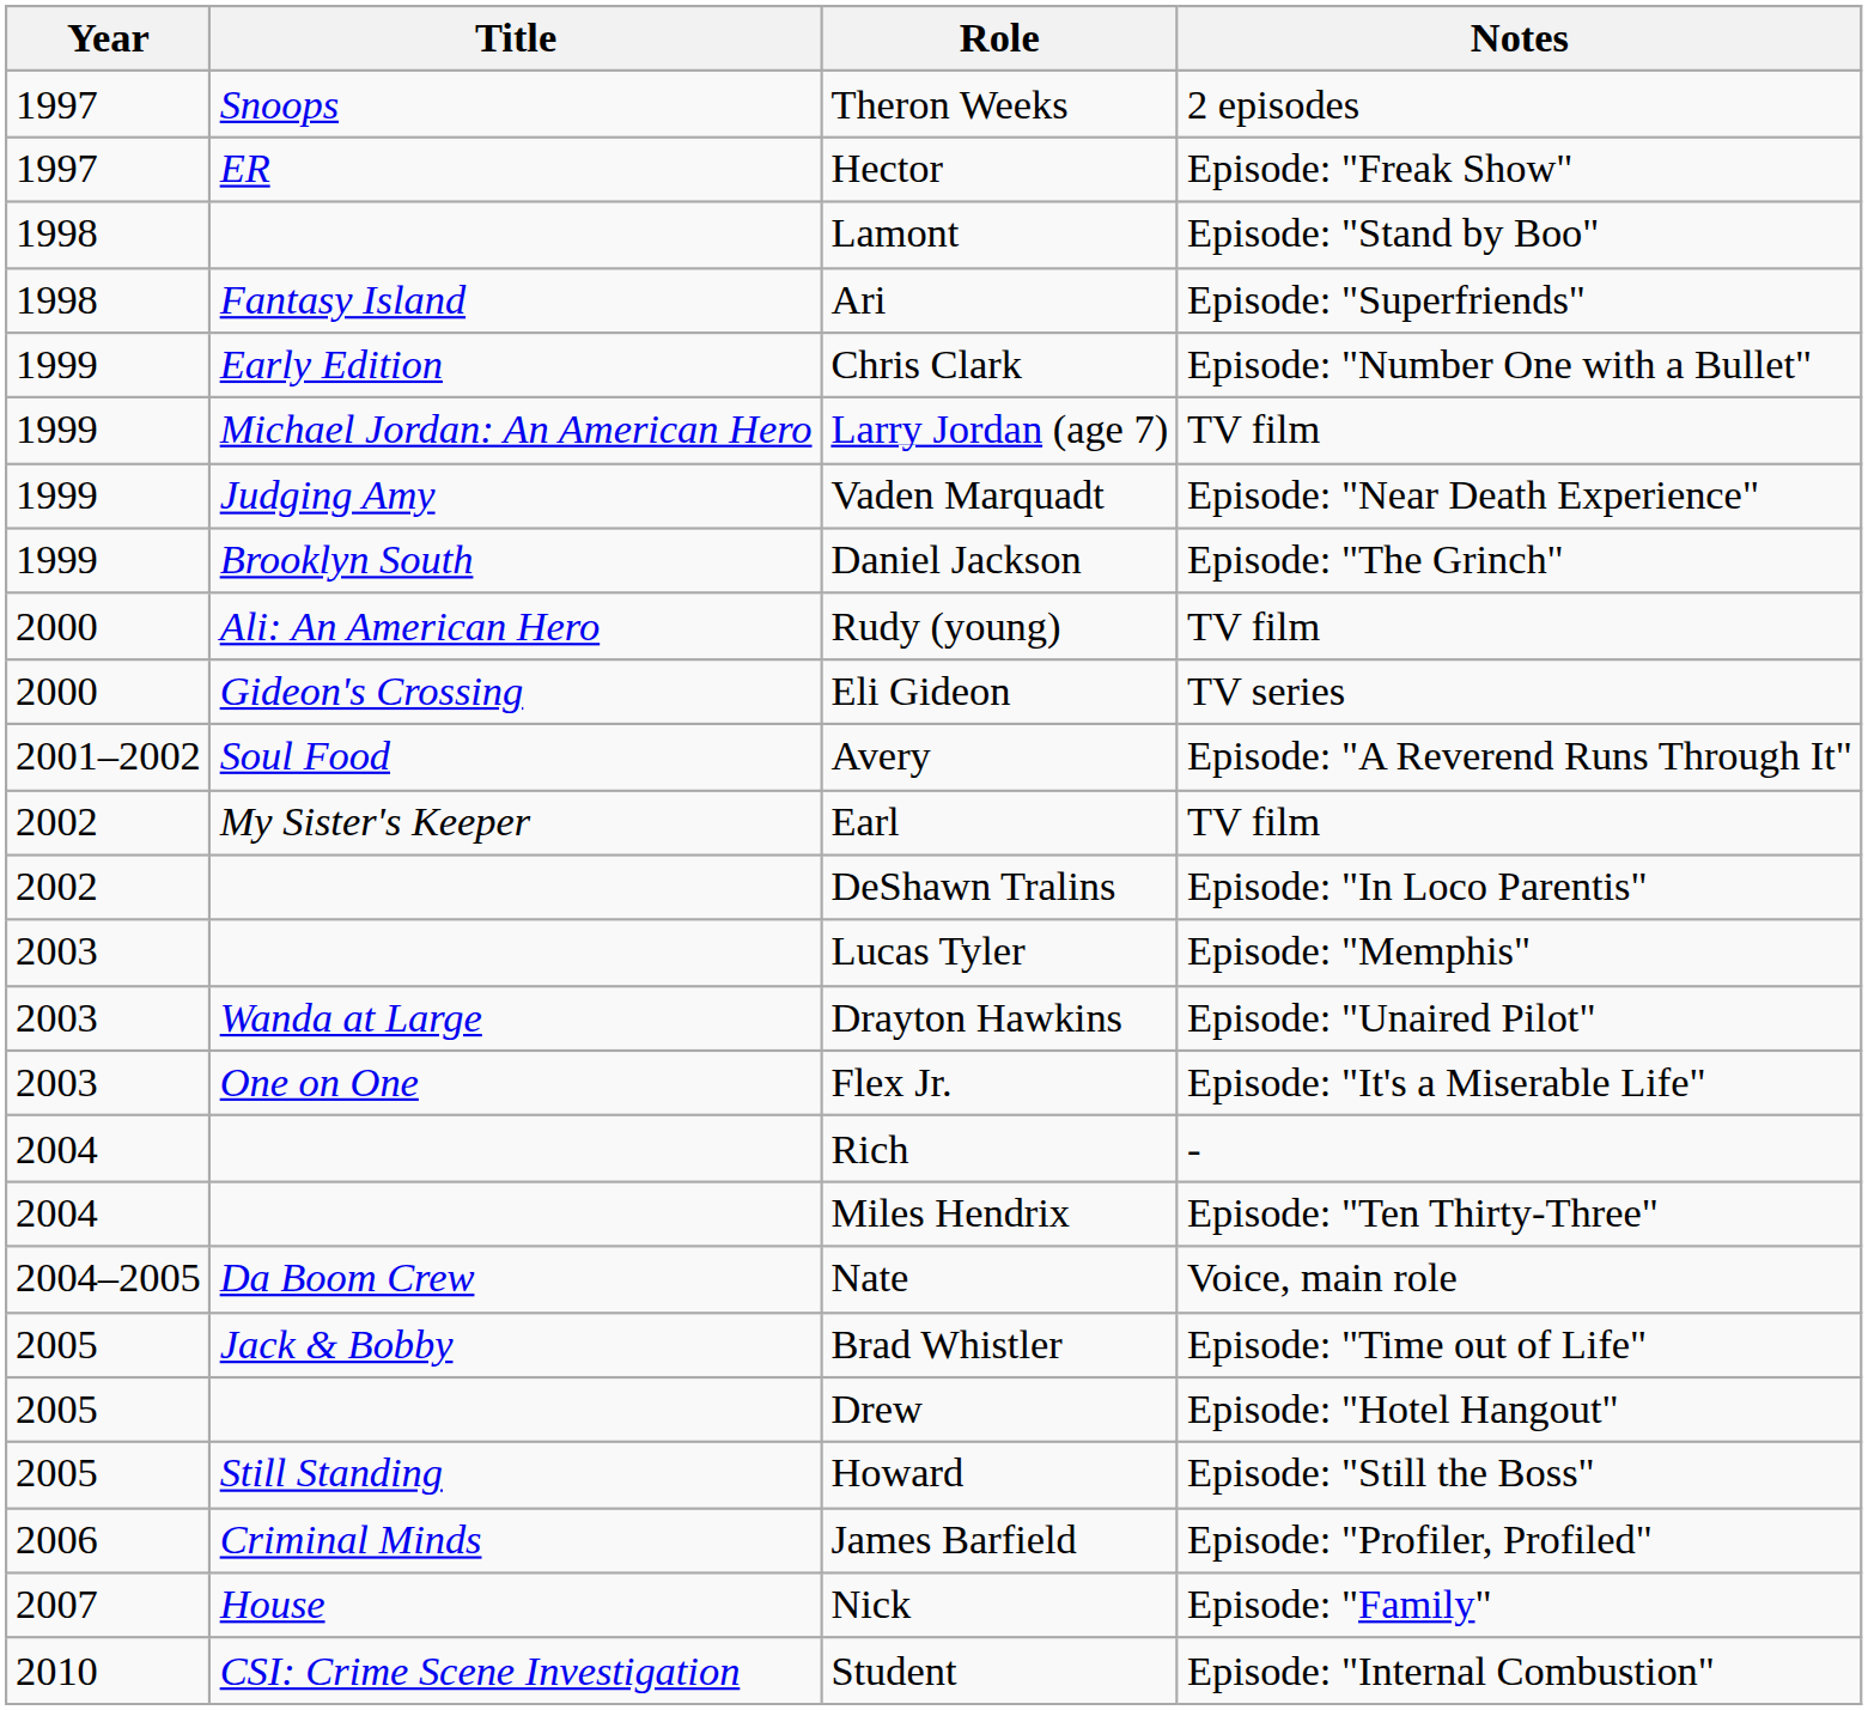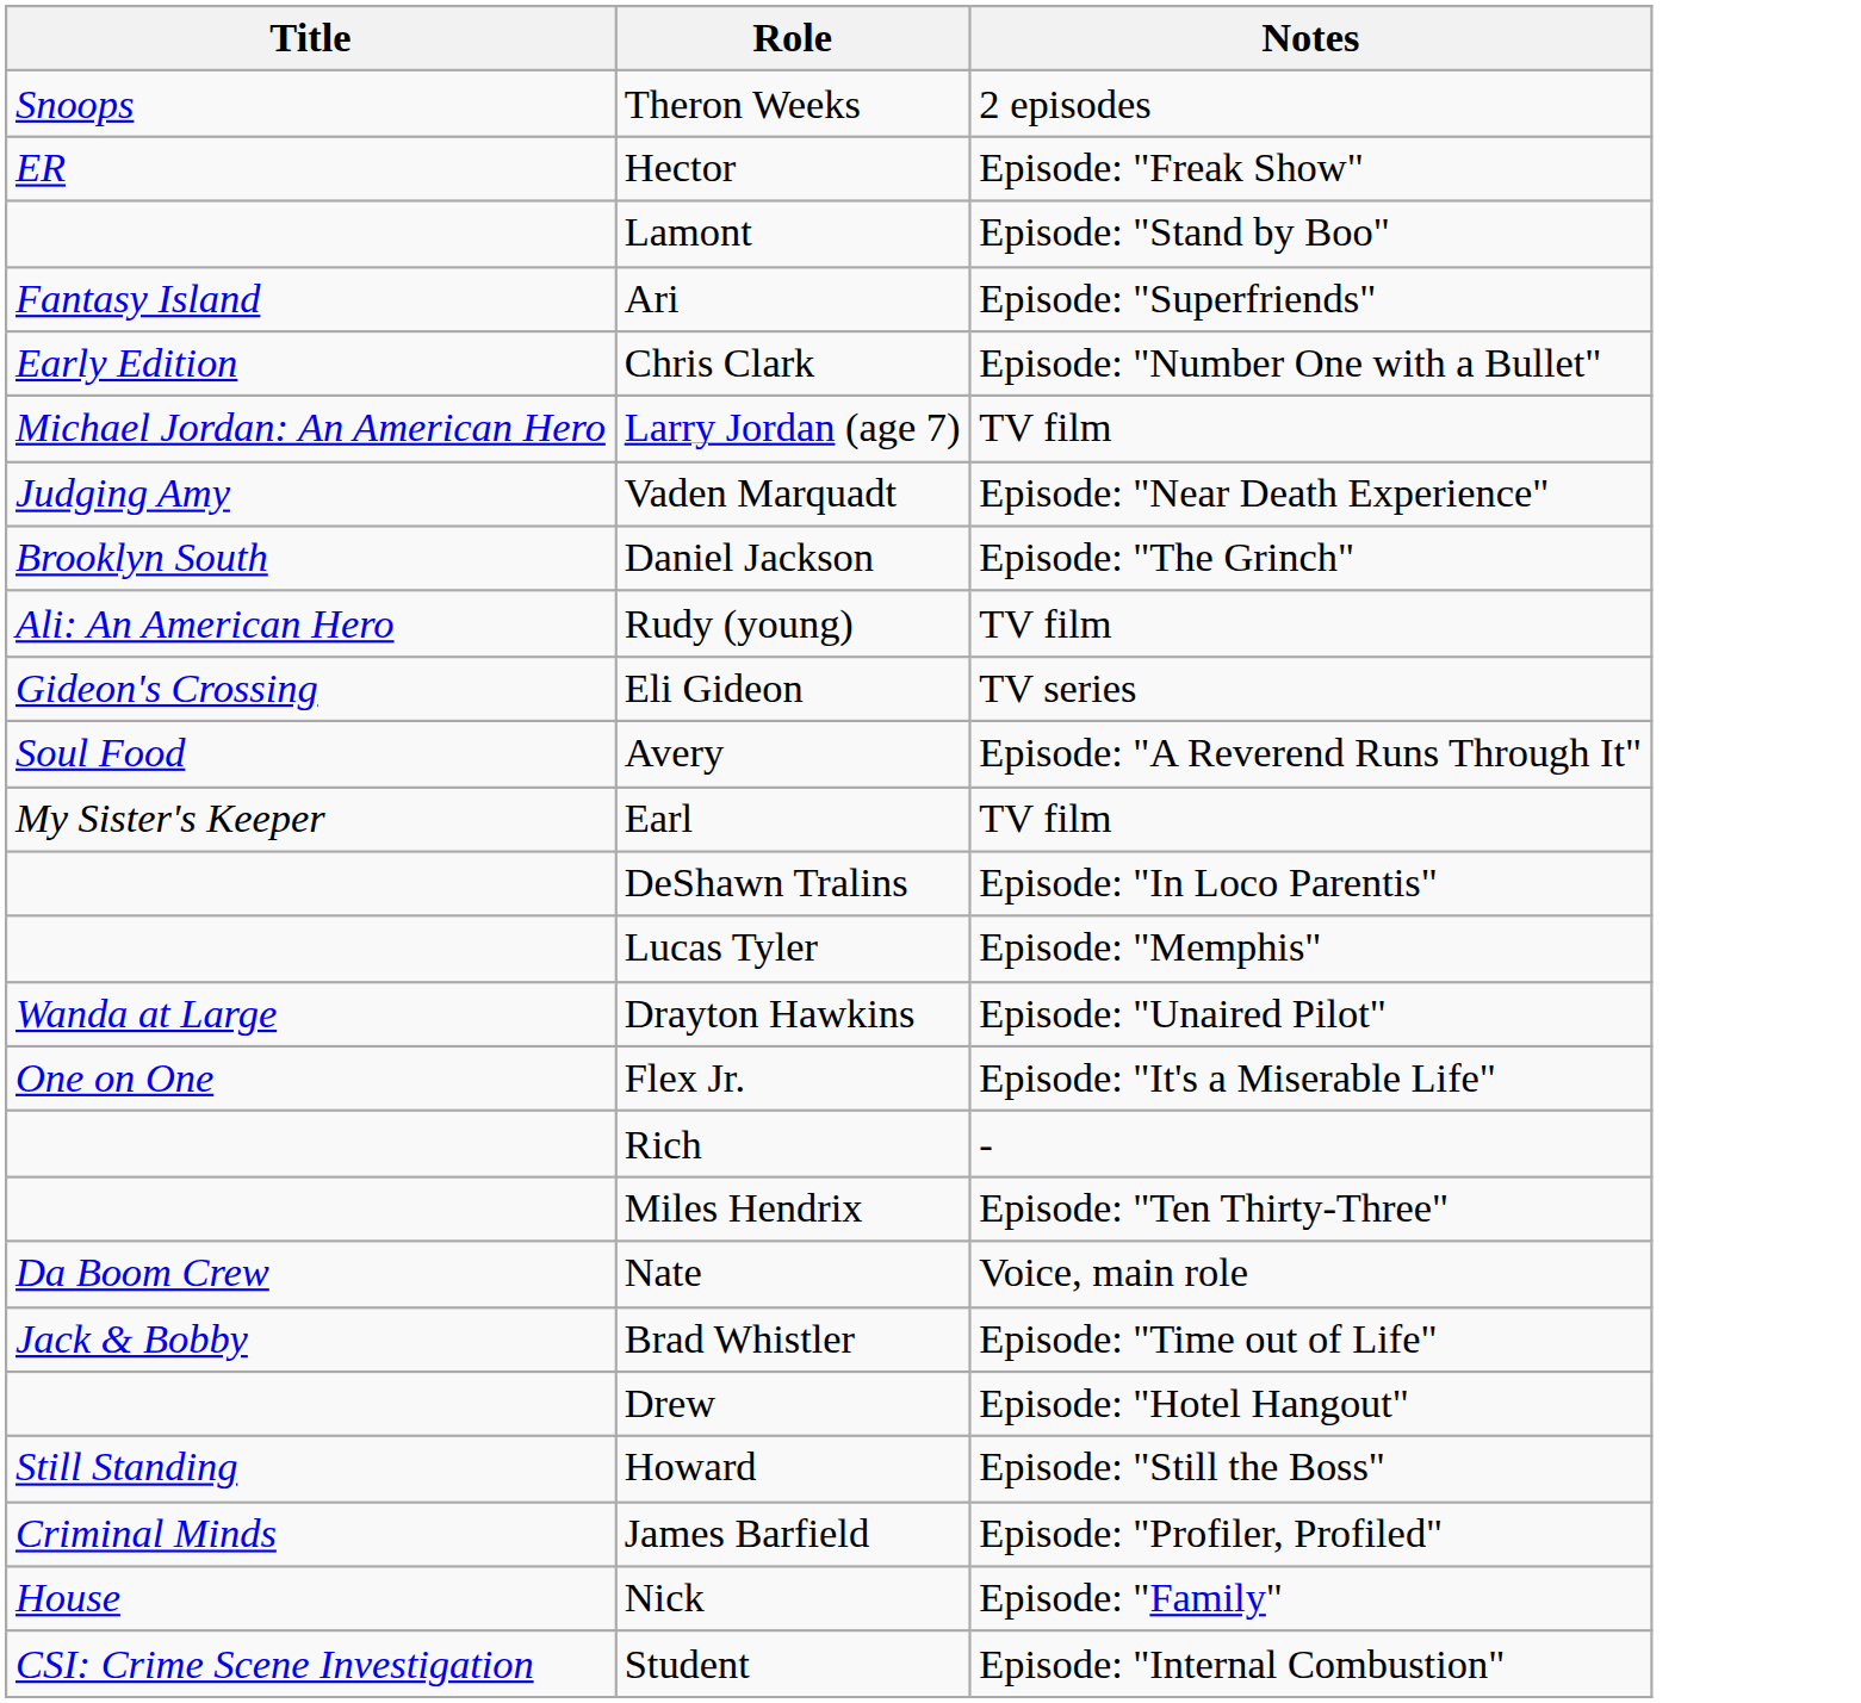- column: Year | 1997 | 1997 | 1998 | 1998 | 1999 | 1999 | 1999 | 1999 | 2000 | 2000 | 2001–2002 | 2002 | 2002 | 2003 | 2003 | 2003 | 2004 | 2004 | 2004–2005 | 2005 | 2005 | 2005 | 2006 | 2007 | 2010
